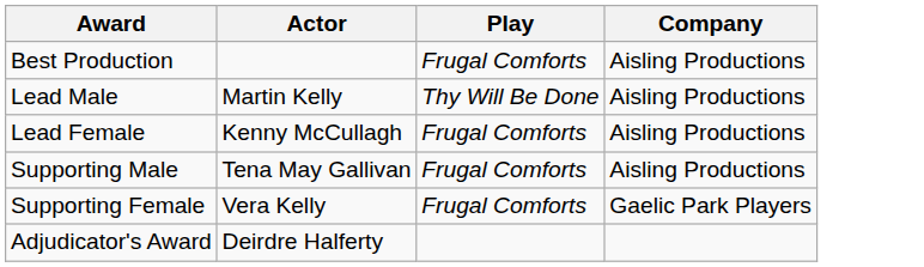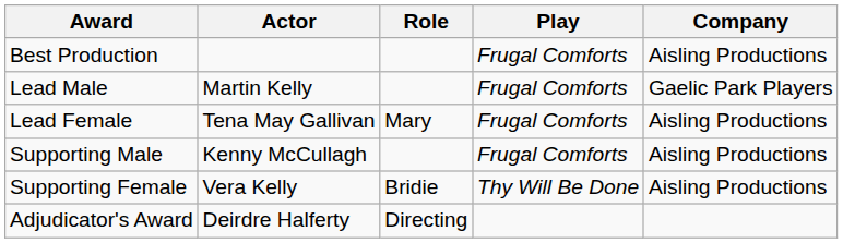+ column: Role | Mary | Bridie | Directing
Lead Male | Play: Thy Will Be Done -> Frugal Comforts
Lead Male | Company: Aisling Productions -> Gaelic Park Players
Lead Female | Actor: Kenny McCullagh -> Tena May Gallivan
Supporting Male | Actor: Tena May Gallivan -> Kenny McCullagh
Supporting Female | Play: Frugal Comforts -> Thy Will Be Done
Supporting Female | Company: Gaelic Park Players -> Aisling Productions
